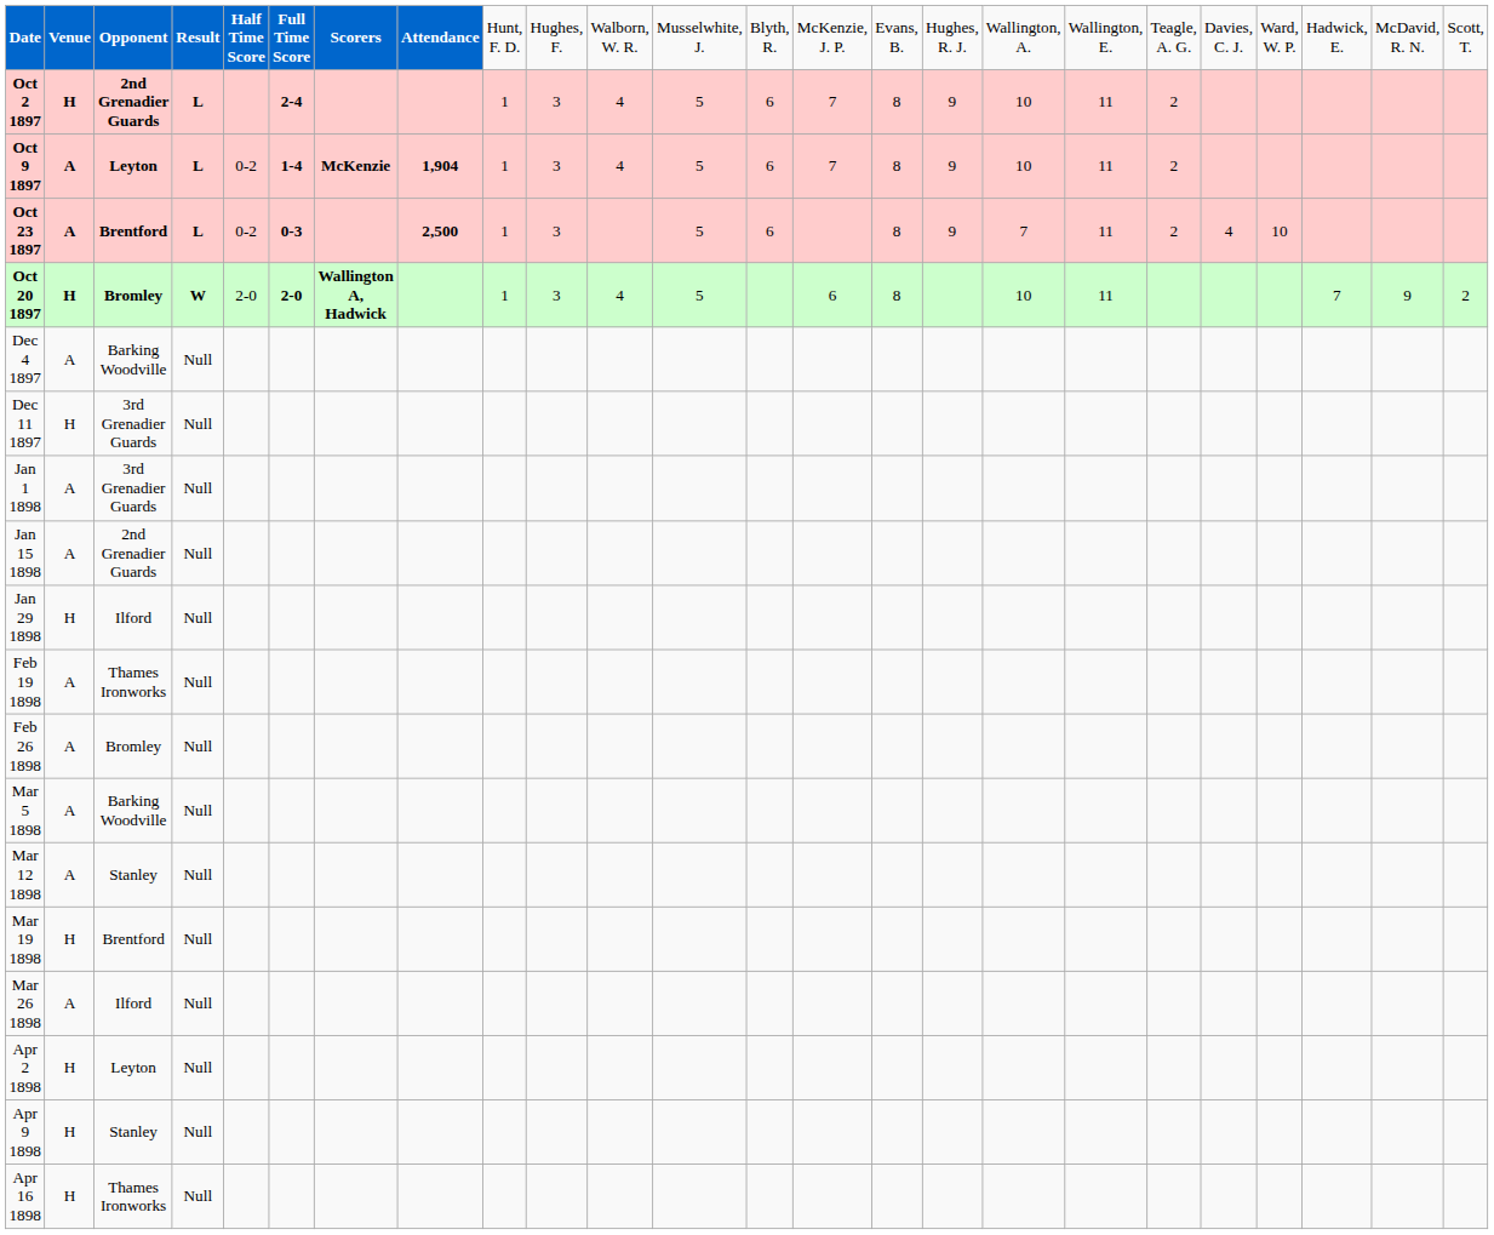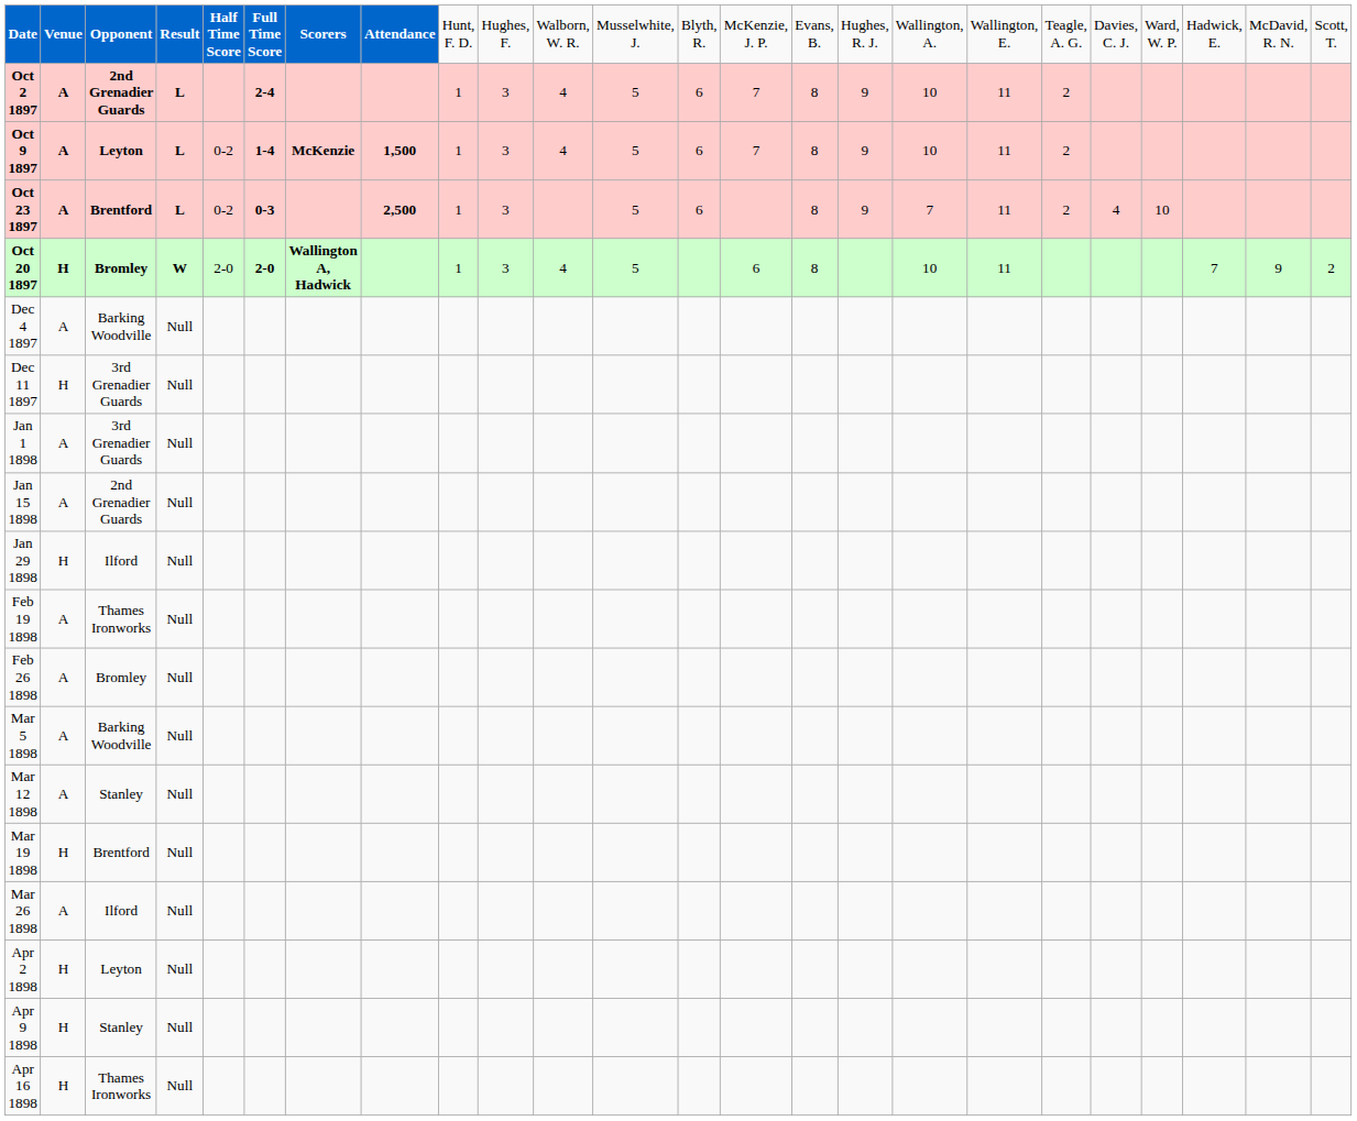Oct 2 1897 | column 2: H -> A
Oct 9 1897 | column 8: 1,904 -> 1,500
